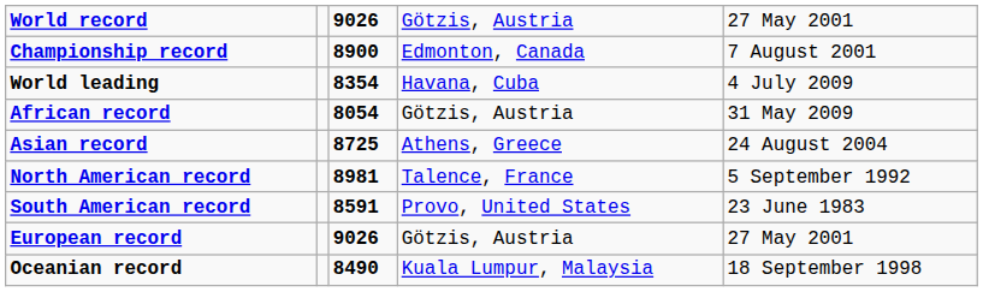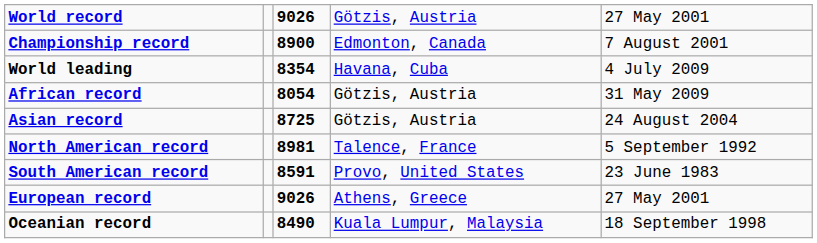Asian record | column 4: Athens, Greece -> Götzis, Austria
European record | column 4: Götzis, Austria -> Athens, Greece
